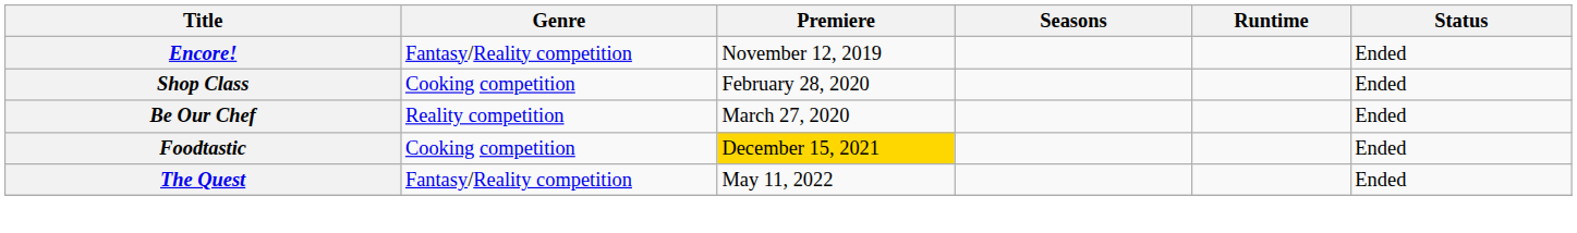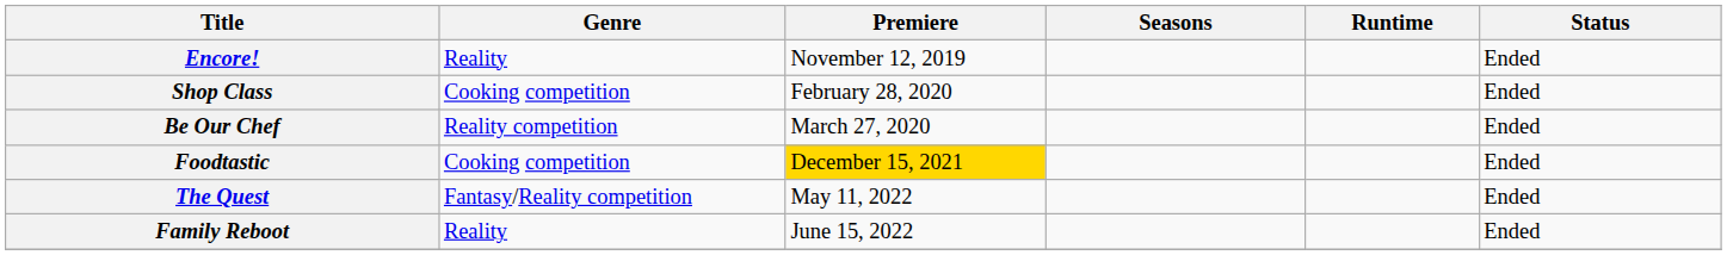Encore! | Genre: Fantasy/Reality competition -> Reality
+ row: Family Reboot | Reality | June 15, 2022 | Ended
